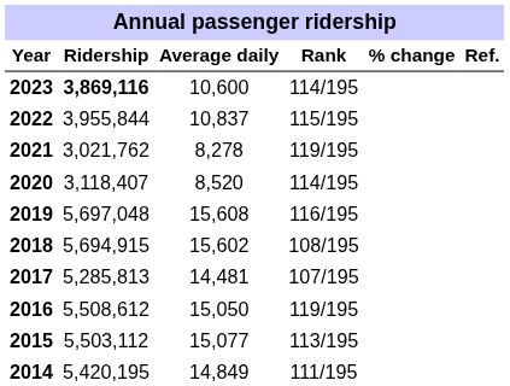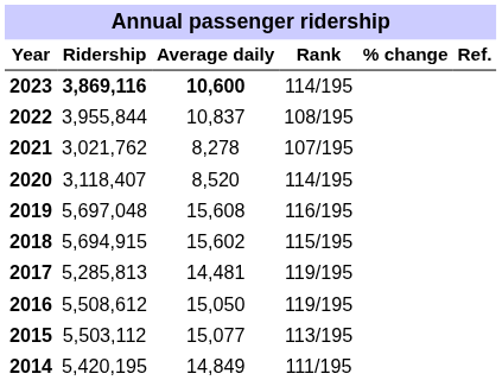2023 | Average daily: normal -> bold
2022 | Rank: 115/195 -> 108/195
2021 | Rank: 119/195 -> 107/195
2018 | Rank: 108/195 -> 115/195
2017 | Rank: 107/195 -> 119/195
